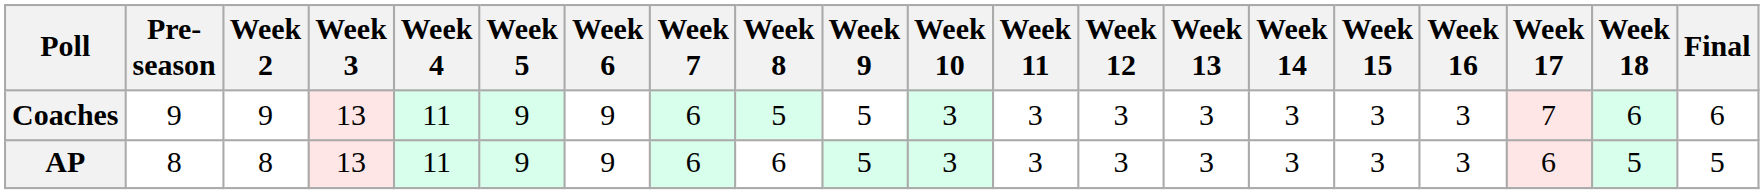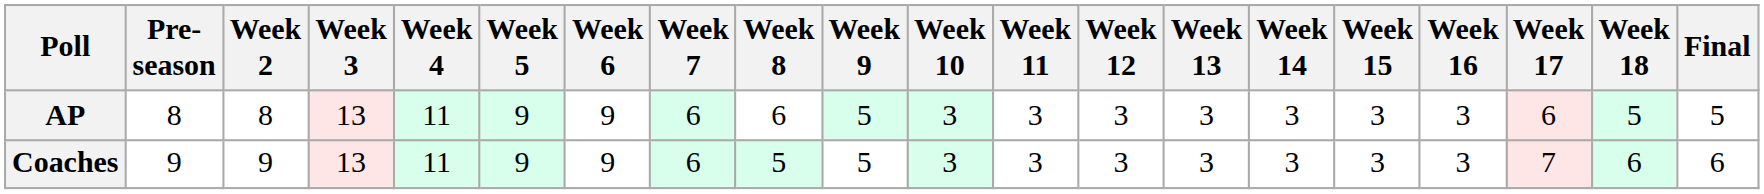rows swapped: AP <-> Coaches
